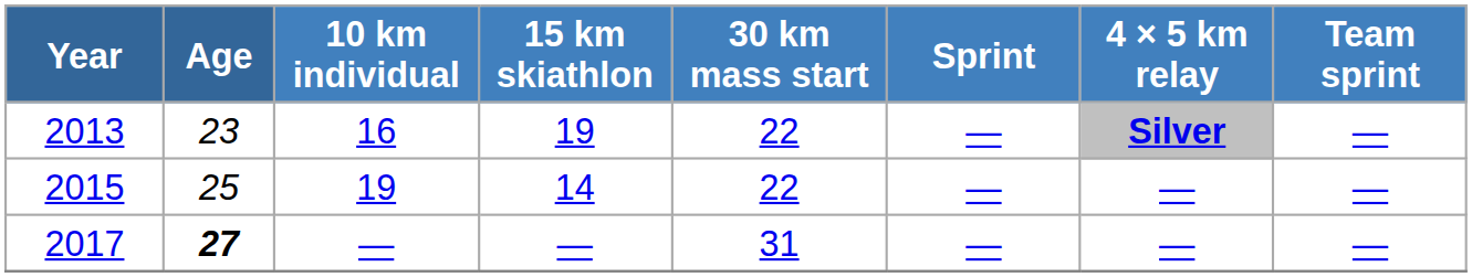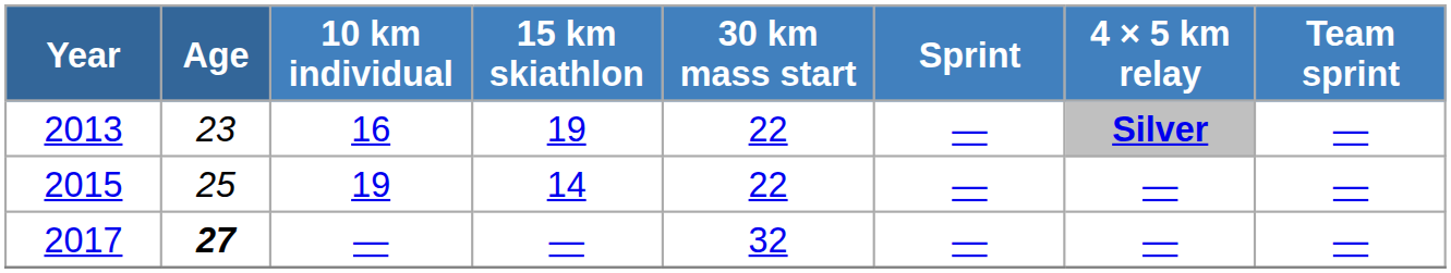2017 | 30 km mass start: 31 -> 32
